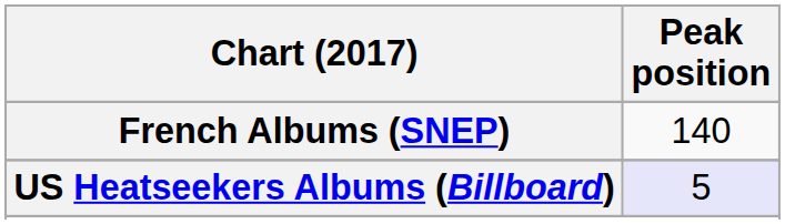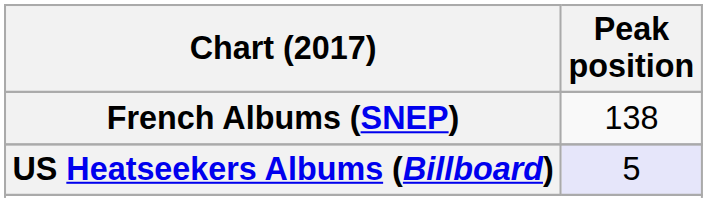French Albums (SNEP) | Peak position: 140 -> 138
